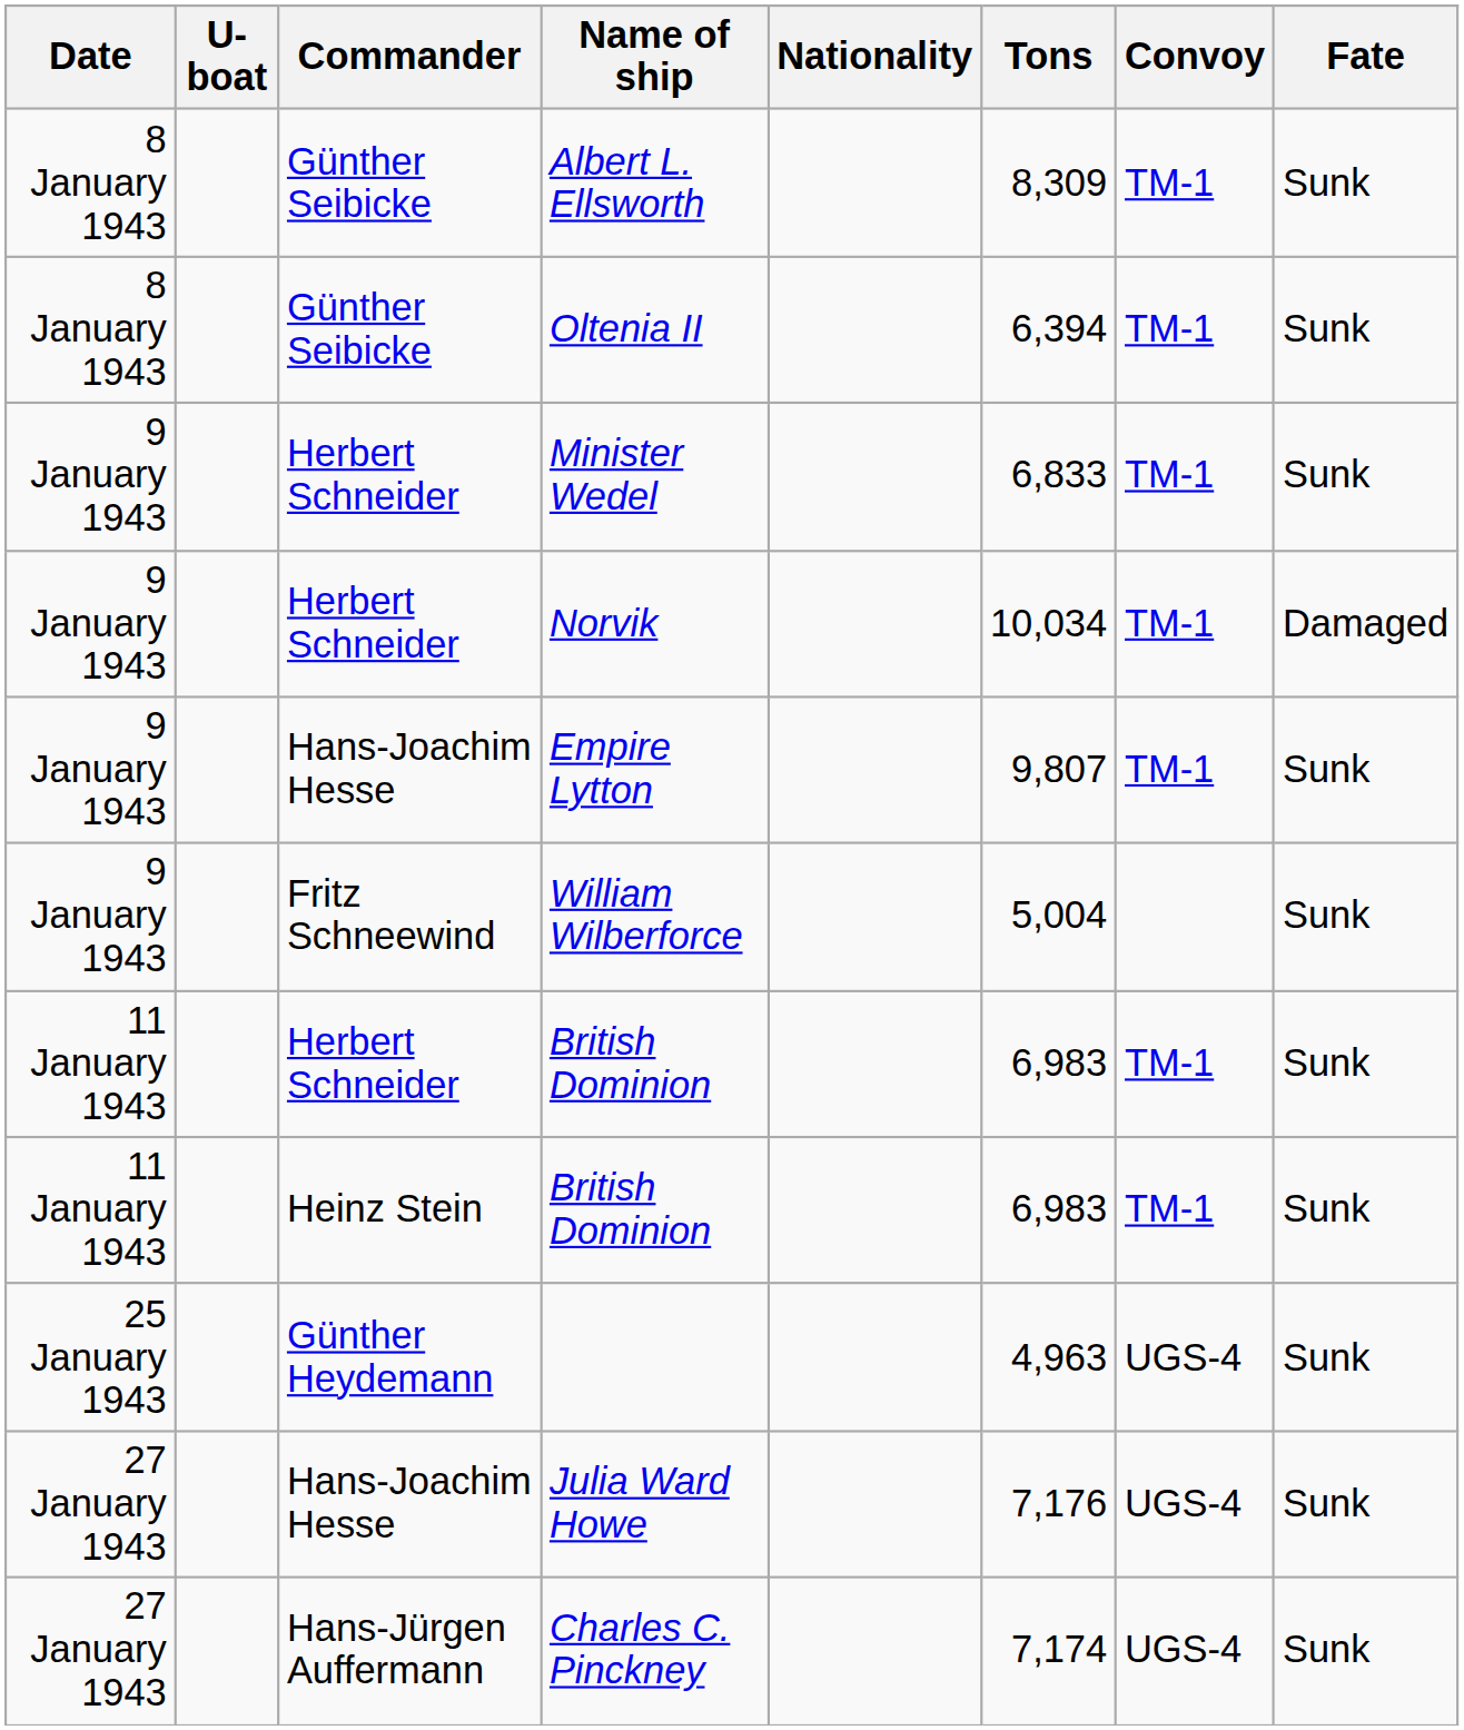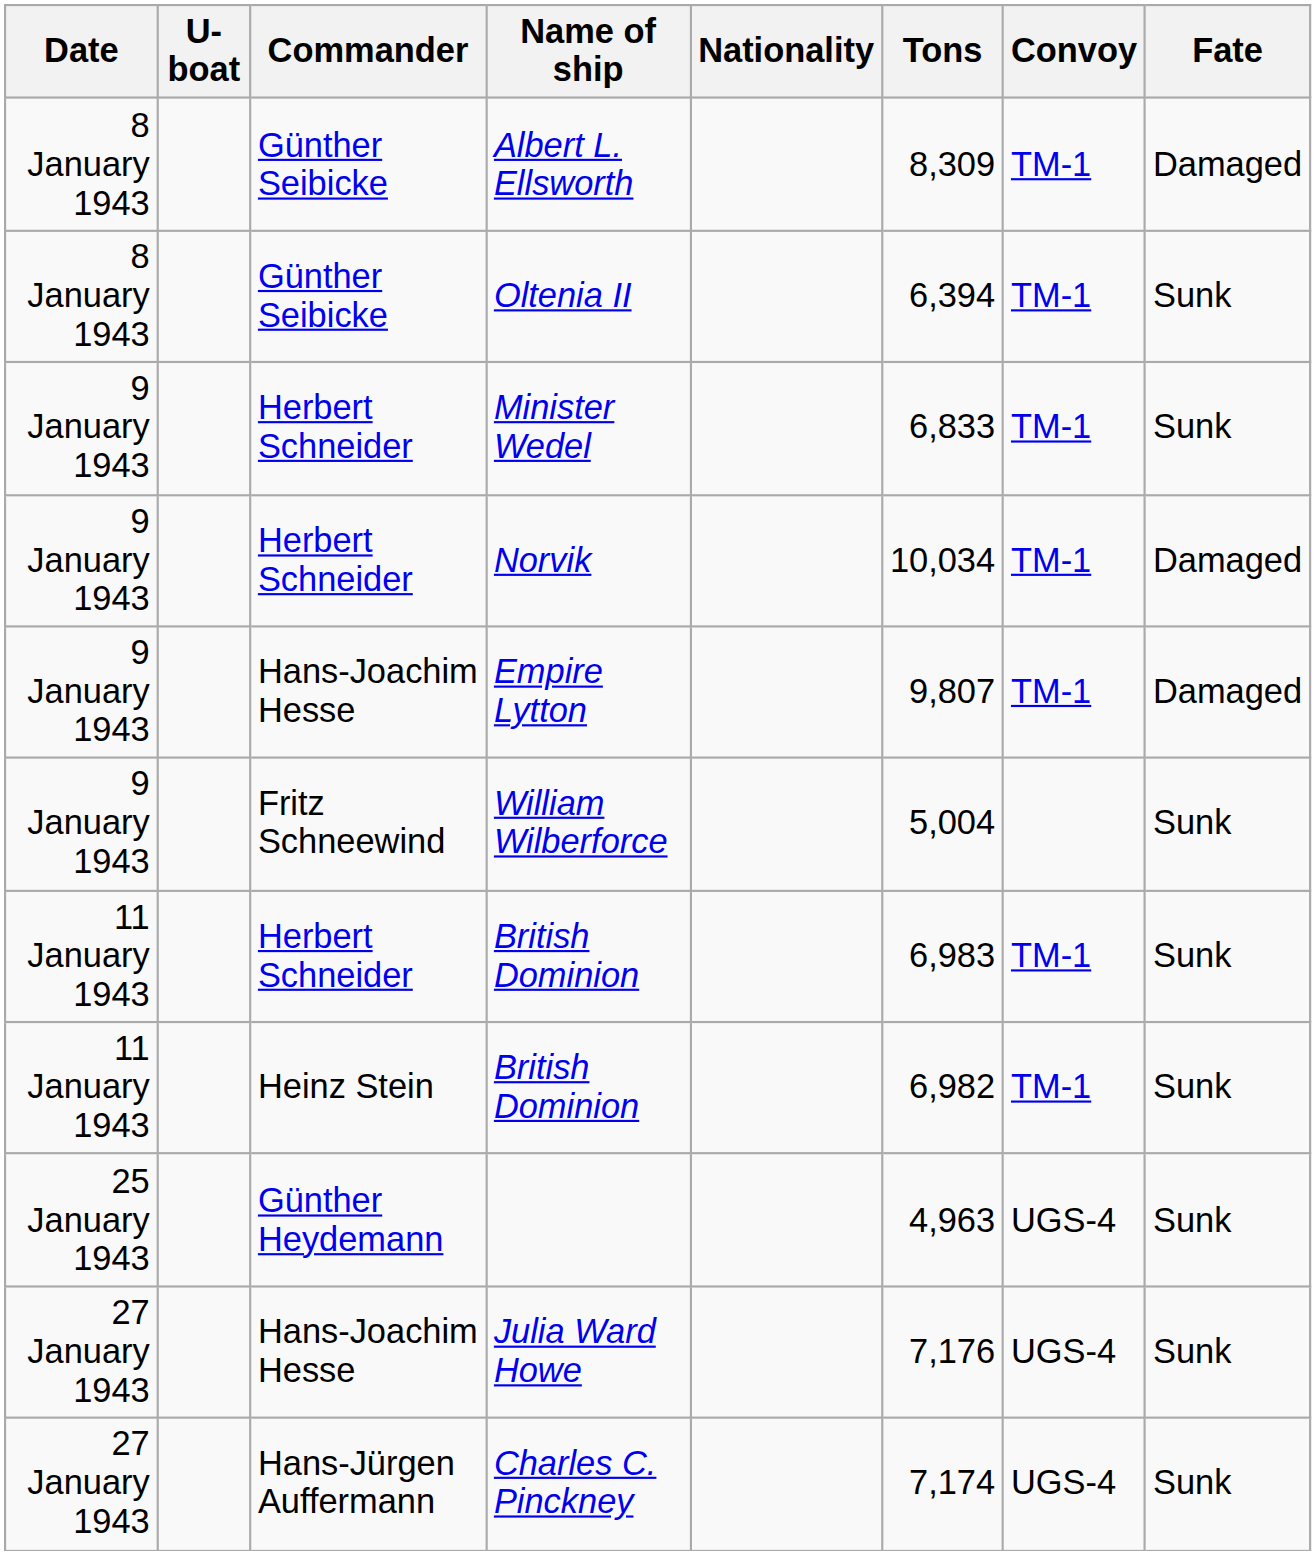Albert L. Ellsworth | Fate: Sunk -> Damaged
Empire Lytton | Fate: Sunk -> Damaged
Heinz Stein / British Dominion | Tons: 6,983 -> 6,982
